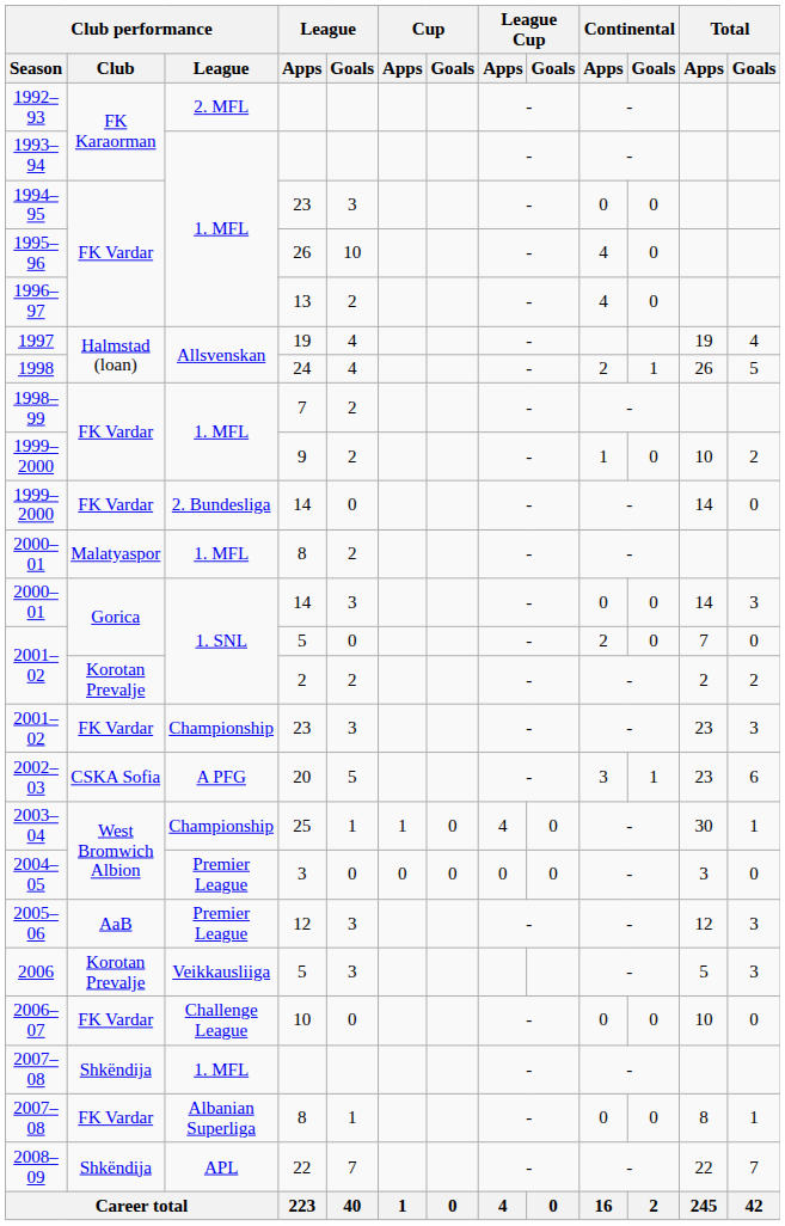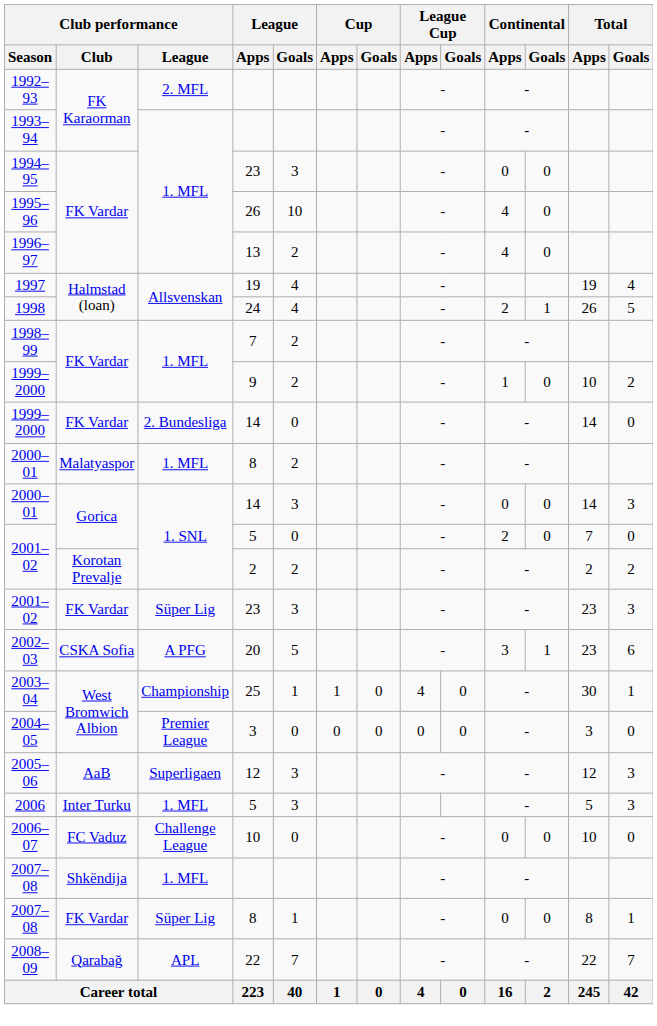2001–02 / 23 | Club performance / League: Championship -> Süper Lig
2005–06 | Club performance / League: Premier League -> Superligaen
2006 | Club performance / Club: Korotan Prevalje -> Inter Turku
2006 | Club performance / League: Veikkausliiga -> 1. MFL
2006–07 | Club performance / Club: FK Vardar -> FC Vaduz
2007–08 / 8 | Club performance / League: Albanian Superliga -> Süper Lig
2008–09 | Club performance / Club: Shkëndija -> Qarabağ
